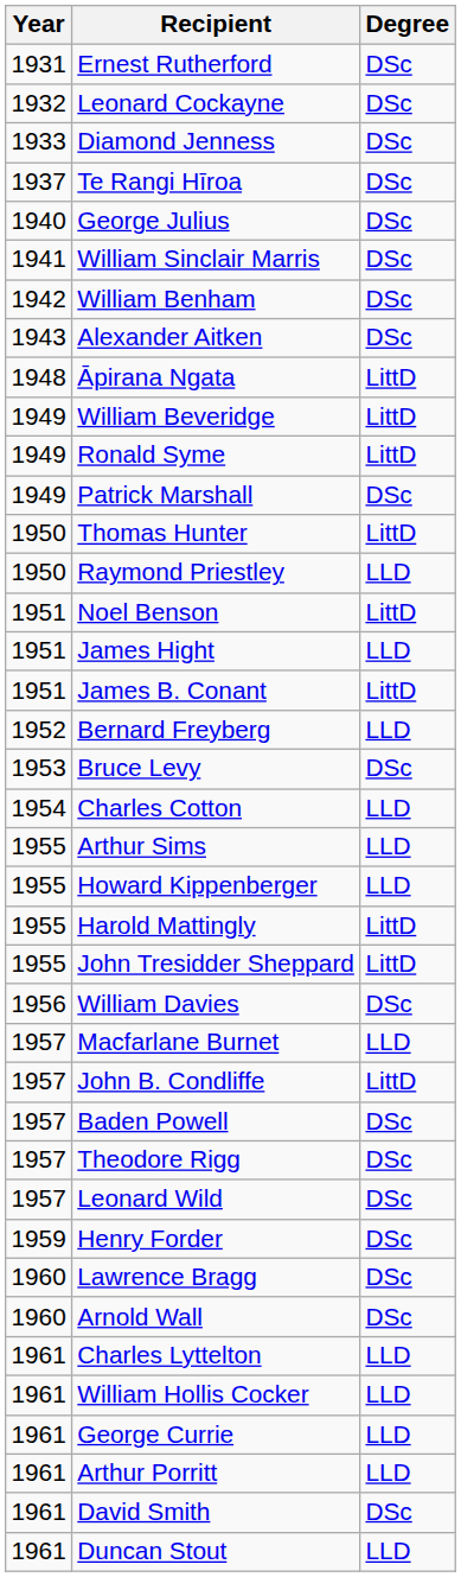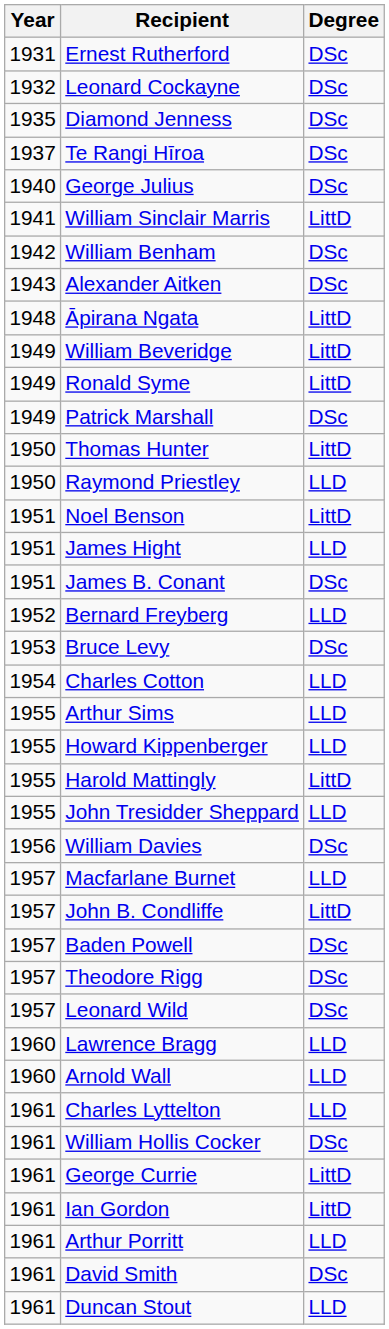Diamond Jenness | Year: 1933 -> 1935
William Sinclair Marris | Degree: DSc -> LittD
James B. Conant | Degree: LittD -> DSc
John Tresidder Sheppard | Degree: LittD -> LLD
- row: 1959 | Henry Forder | DSc
Lawrence Bragg | Degree: DSc -> LLD
Arnold Wall | Degree: DSc -> LLD
William Hollis Cocker | Degree: LLD -> DSc
George Currie | Degree: LLD -> LittD
+ row: 1961 | Ian Gordon | LittD
